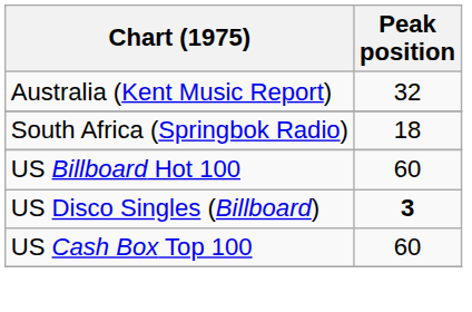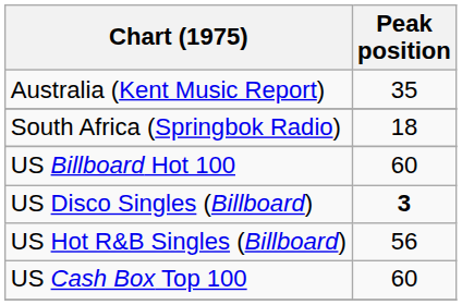Australia (Kent Music Report) | Peak position: 32 -> 35
+ row: US Hot R&B Singles (Billboard) | 56
